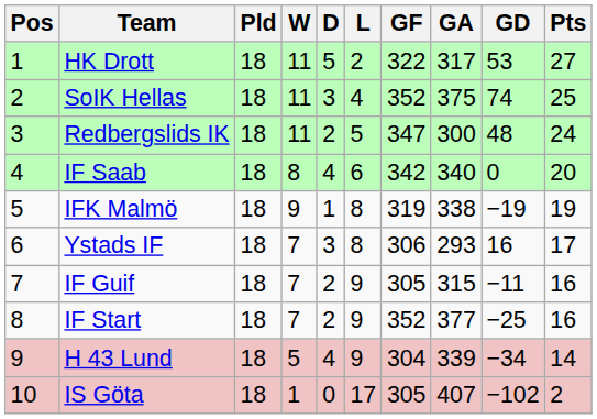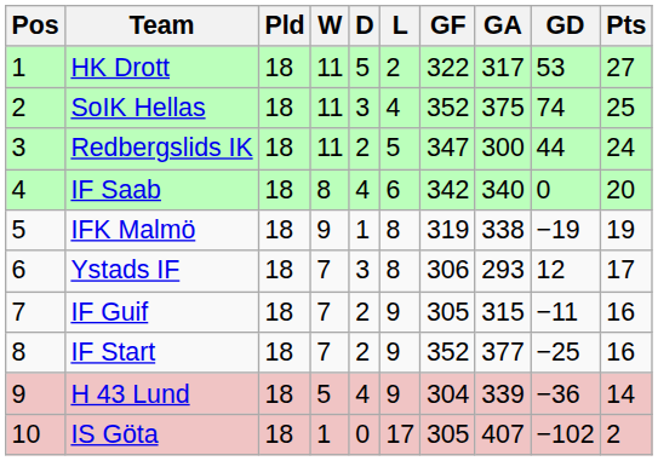Redbergslids IK | GD: 48 -> 44
Ystads IF | GD: 16 -> 12
H 43 Lund | GD: −34 -> −36
